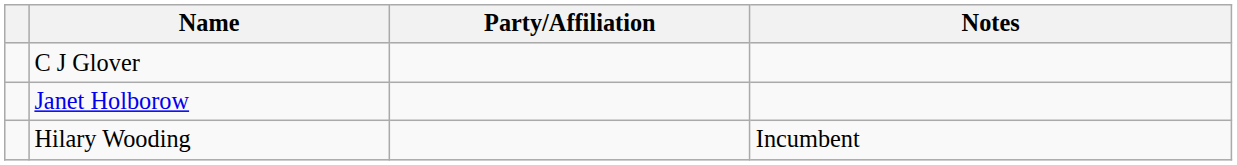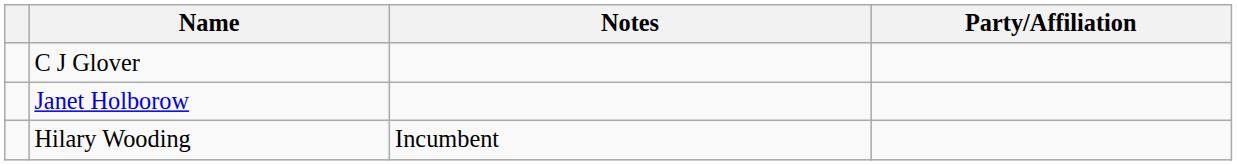columns swapped: Party/Affiliation <-> Notes
